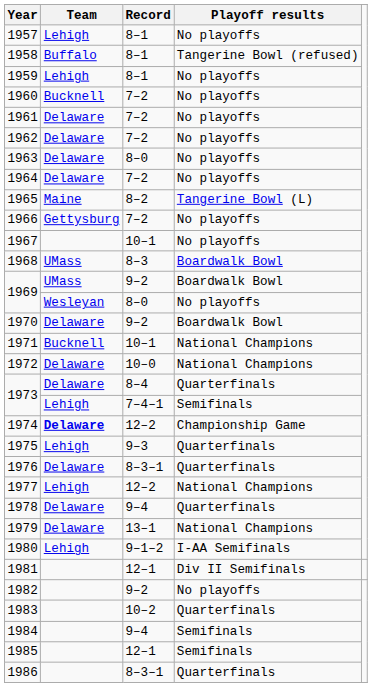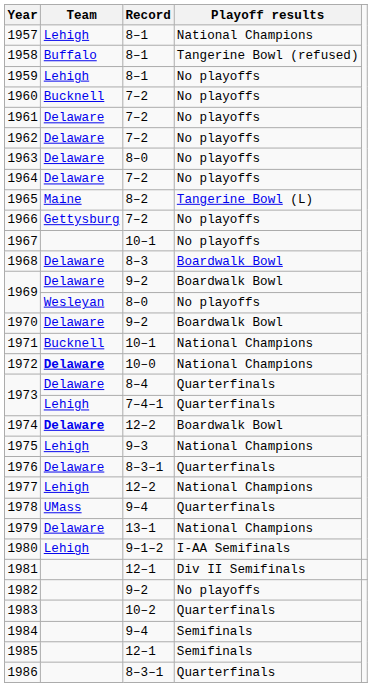1957 | Playoff results: No playoffs -> National Champions
1968 | Team: UMass -> Delaware
1969 / 9–2 | Team: UMass -> Delaware
1972 | Team: normal -> bold
1973 / 7–4–1 | Playoff results: Semifinals -> Quarterfinals
1974 | Playoff results: Championship Game -> Boardwalk Bowl
1975 | Playoff results: Quarterfinals -> National Champions
1978 | Team: Delaware -> UMass
